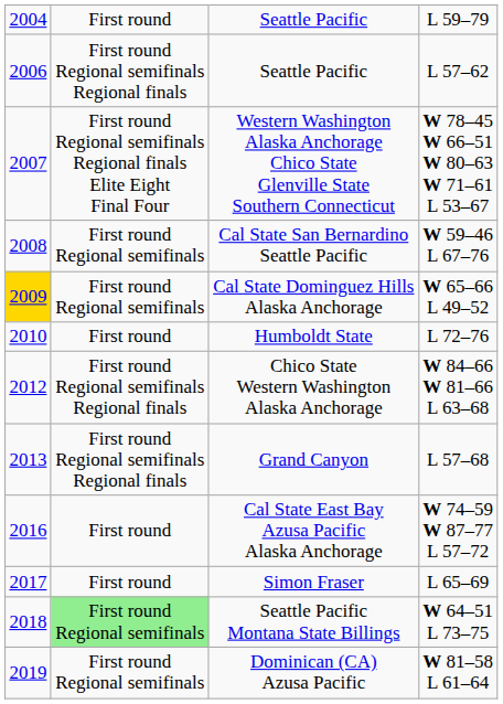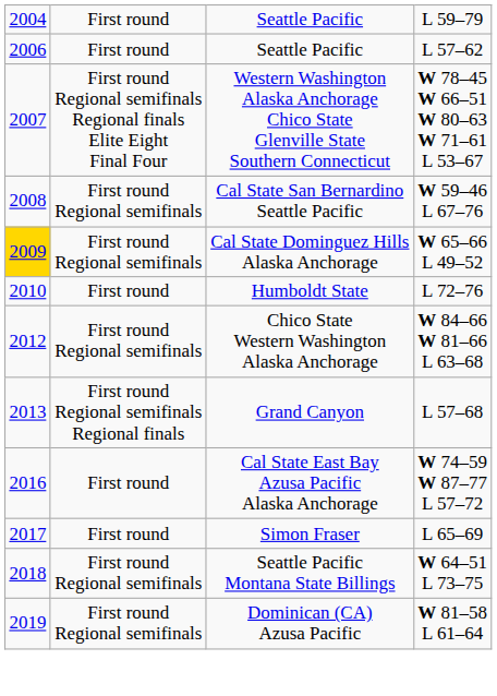Seattle Pacific / L 57–62 | column 2: First round Regional semifinals Regional finals -> First round
Chico State Western Washington Alaska Anchorage | column 2: First round Regional semifinals Regional finals -> First round Regional semifinals
Seattle Pacific Montana State Billings | column 2: lightgreen background -> no background
